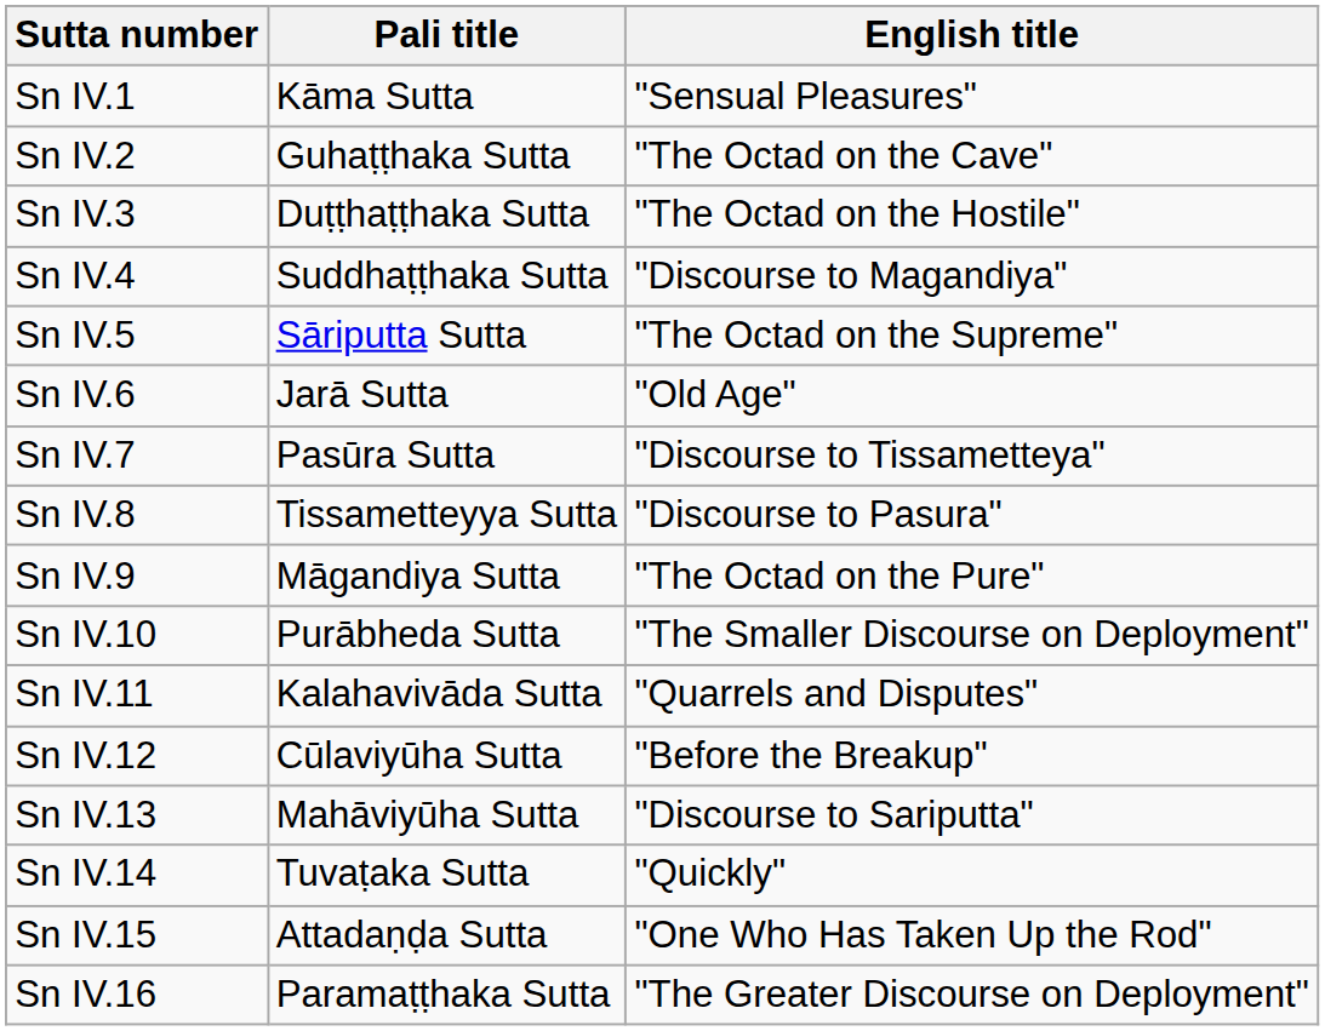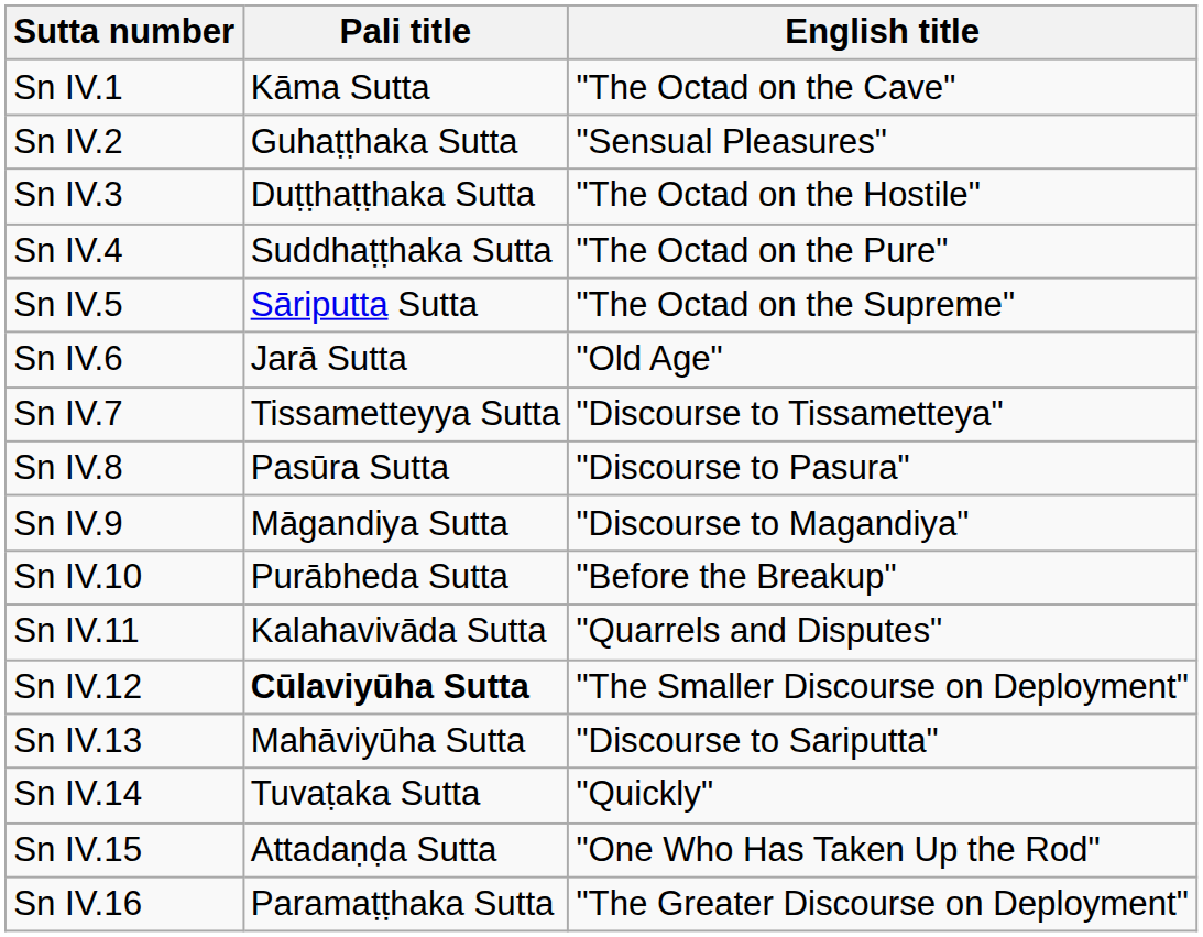Sn IV.1 | English title: "Sensual Pleasures" -> "The Octad on the Cave"
Sn IV.2 | English title: "The Octad on the Cave" -> "Sensual Pleasures"
Sn IV.4 | English title: "Discourse to Magandiya" -> "The Octad on the Pure"
Sn IV.7 | Pali title: Pasūra Sutta -> Tissametteyya Sutta
Sn IV.8 | Pali title: Tissametteyya Sutta -> Pasūra Sutta
Sn IV.9 | English title: "The Octad on the Pure" -> "Discourse to Magandiya"
Sn IV.10 | English title: "The Smaller Discourse on Deployment" -> "Before the Breakup"
Sn IV.12 | Pali title: normal -> bold
Sn IV.12 | English title: "Before the Breakup" -> "The Smaller Discourse on Deployment"
